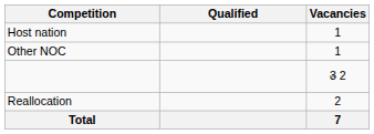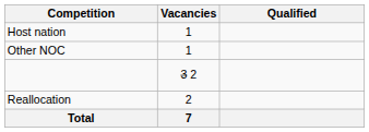columns swapped: Vacancies <-> Qualified
